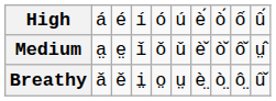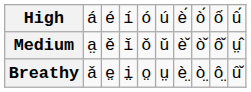Medium | column 3: e̤ -> ě
Breathy | column 3: ě -> e̤
